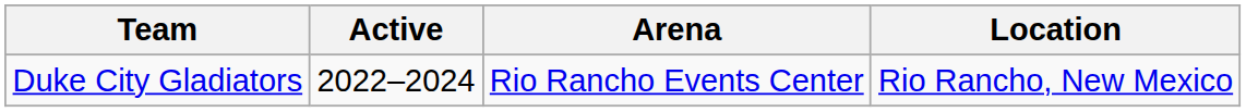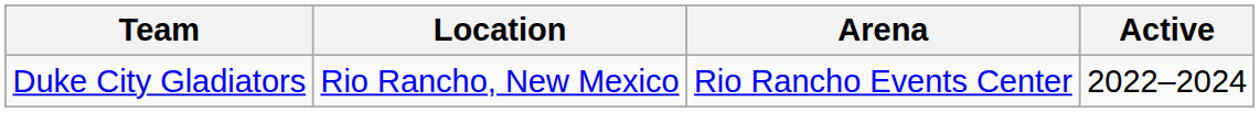columns swapped: Location <-> Active
